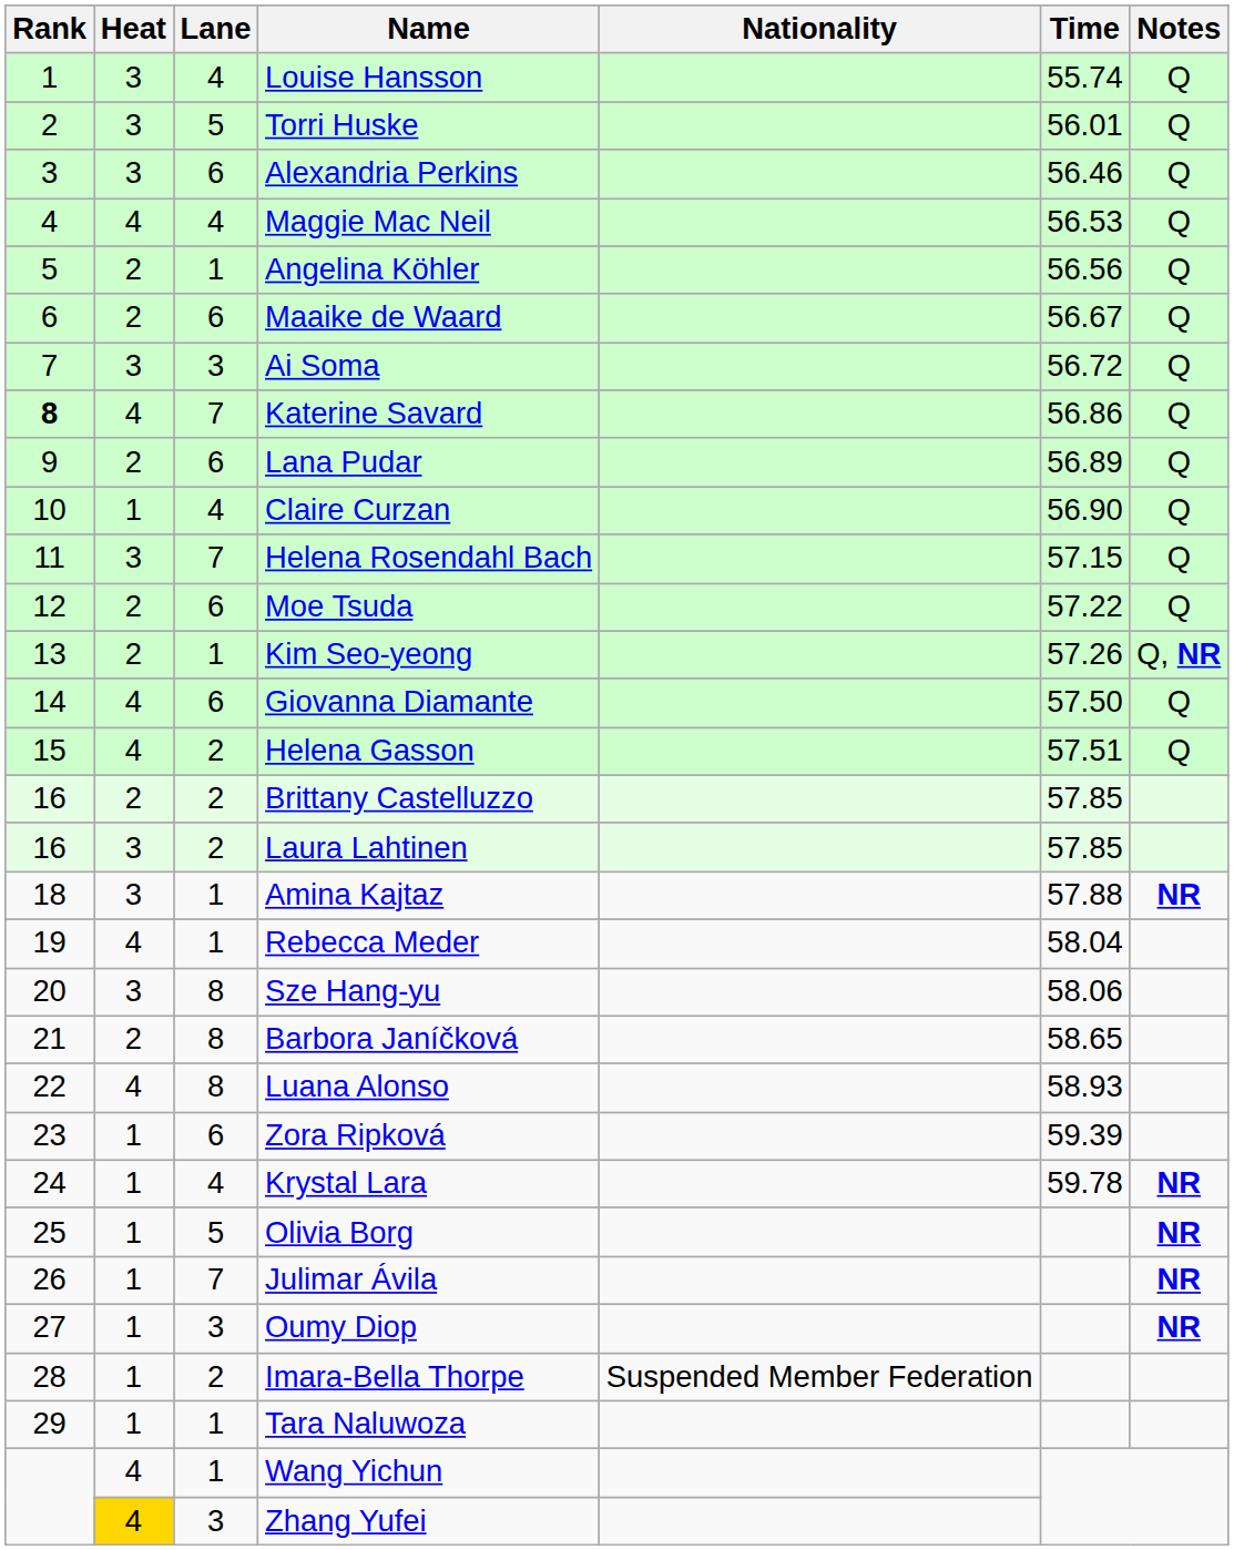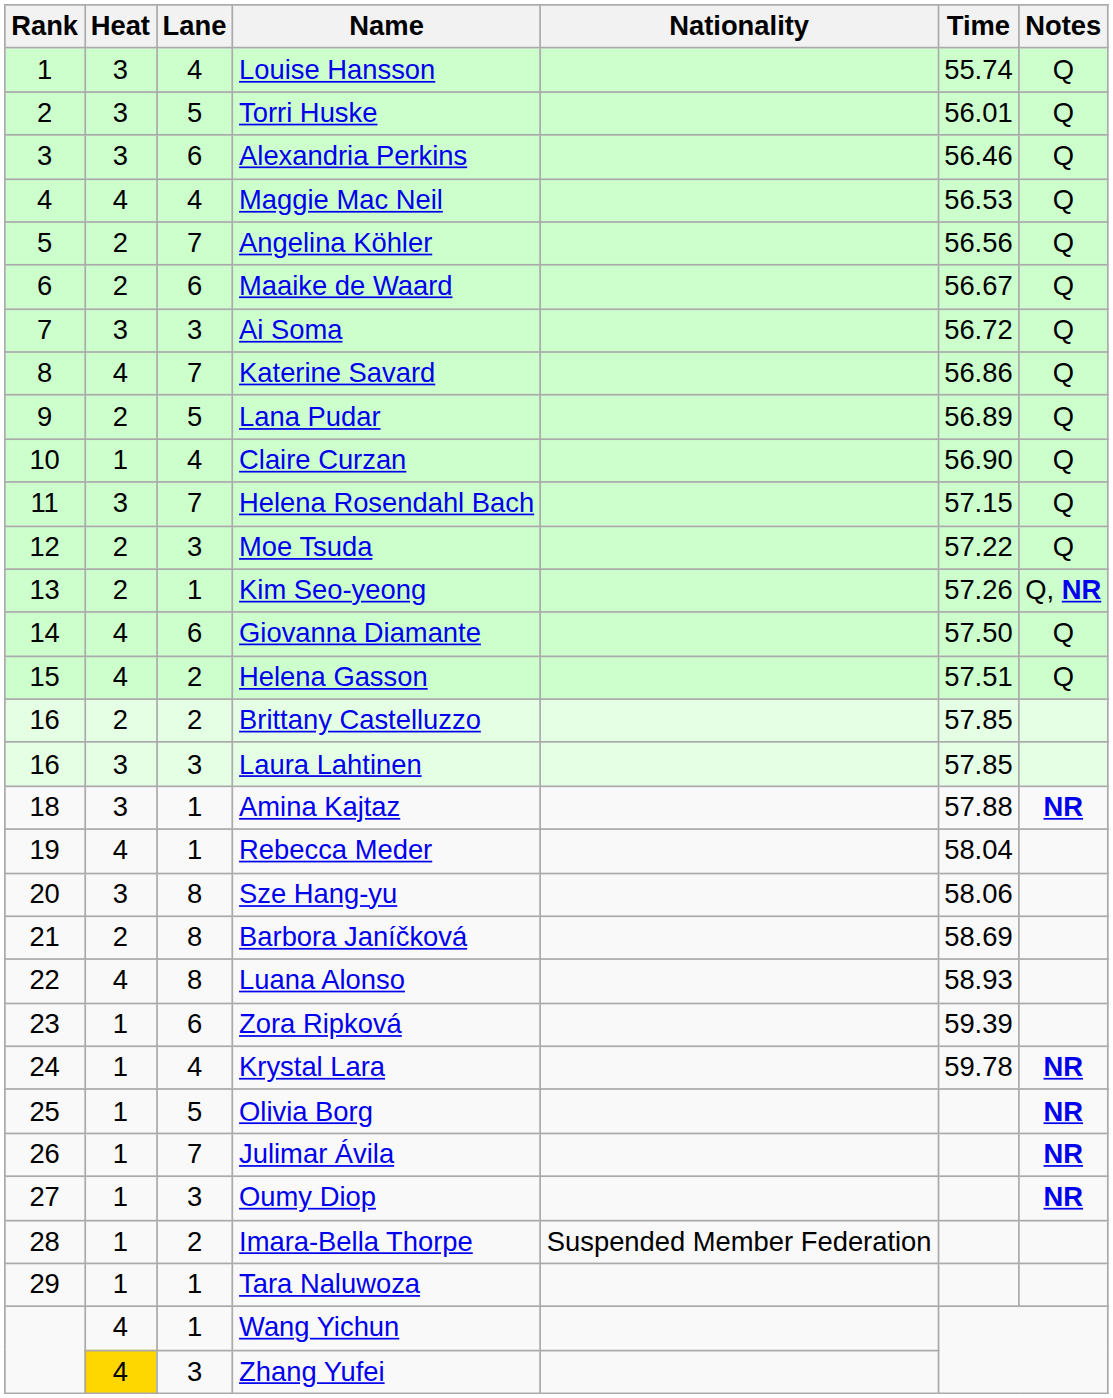Angelina Köhler | Lane: 1 -> 7
Katerine Savard | Rank: bold -> normal
Lana Pudar | Lane: 6 -> 5
Moe Tsuda | Lane: 6 -> 3
Laura Lahtinen | Lane: 2 -> 3
Barbora Janíčková | Time: 58.65 -> 58.69
